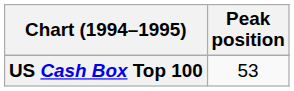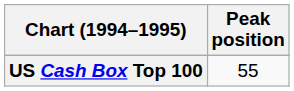US Cash Box Top 100 | Peak position: 53 -> 55
